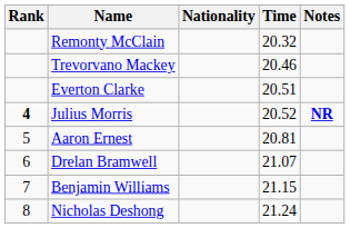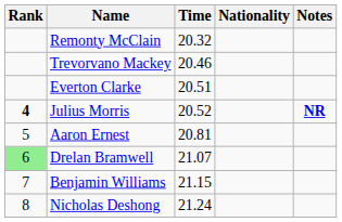columns swapped: Nationality <-> Time
Drelan Bramwell | Rank: no background -> lightgreen background
